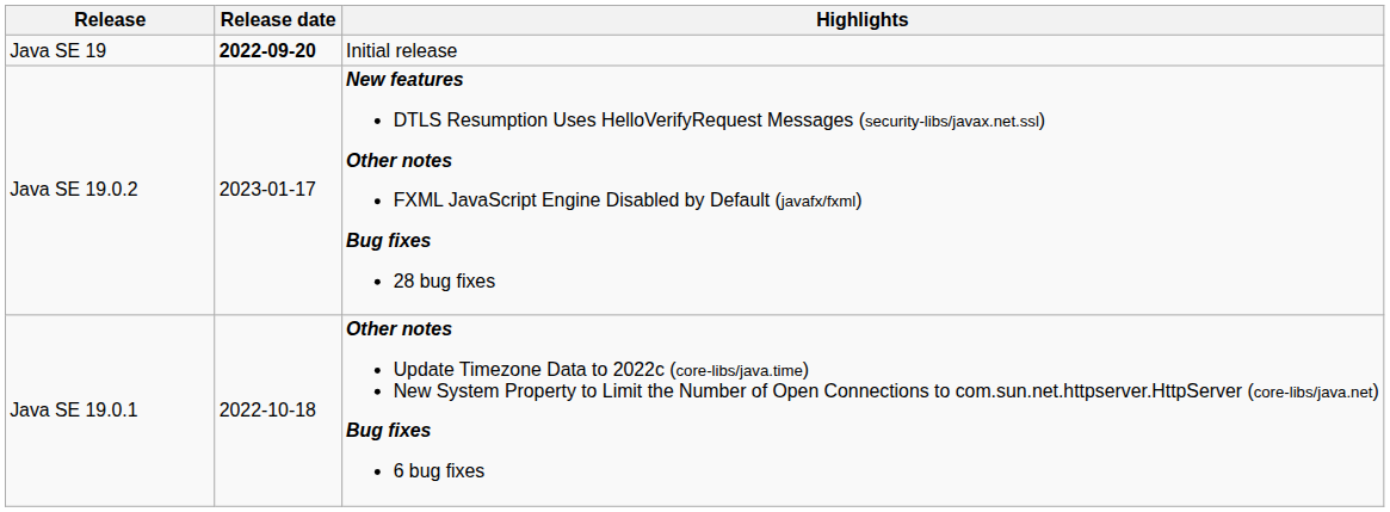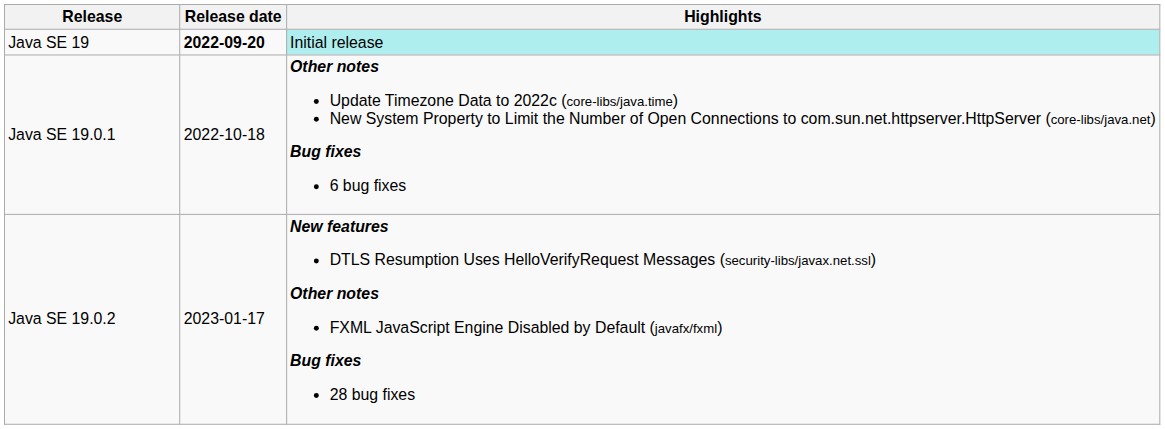Java SE 19 | Highlights: no background -> paleturquoise background
rows swapped: Java SE 19.0.1 <-> Java SE 19.0.2
